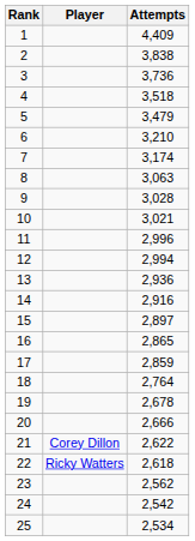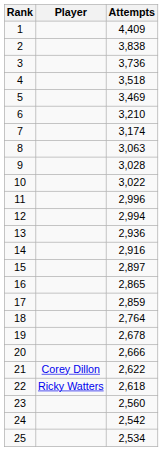5 | Attempts: 3,479 -> 3,469
10 | Attempts: 3,021 -> 3,022
23 | Attempts: 2,562 -> 2,560
